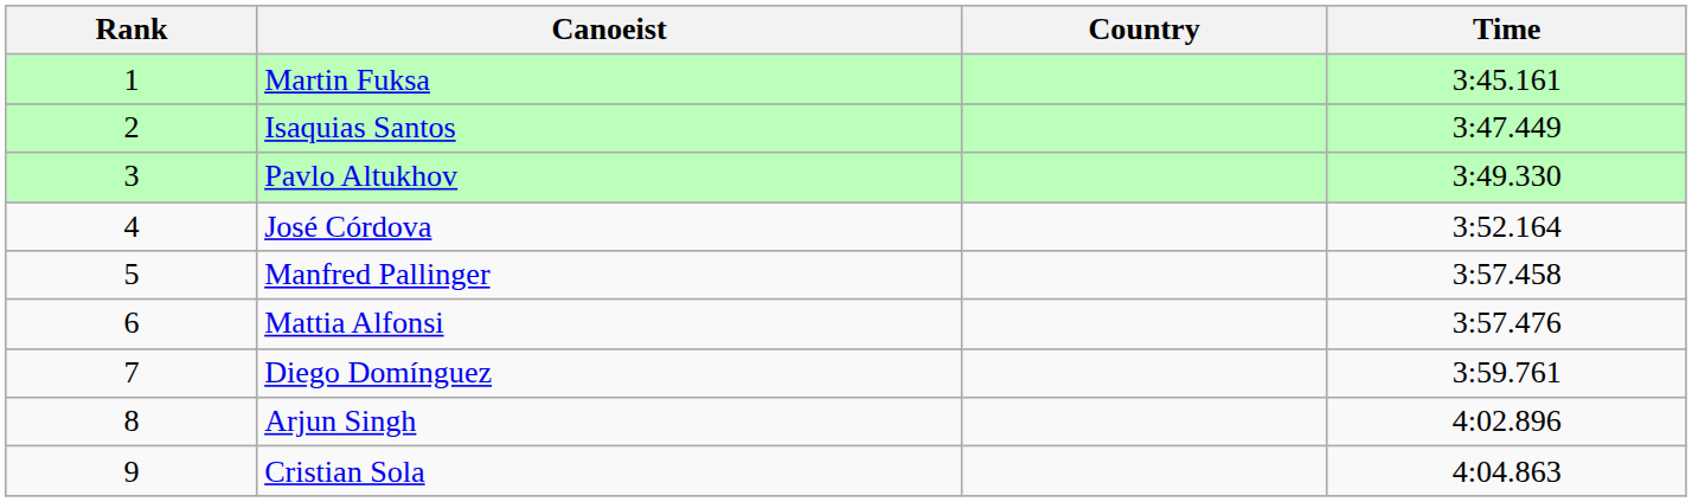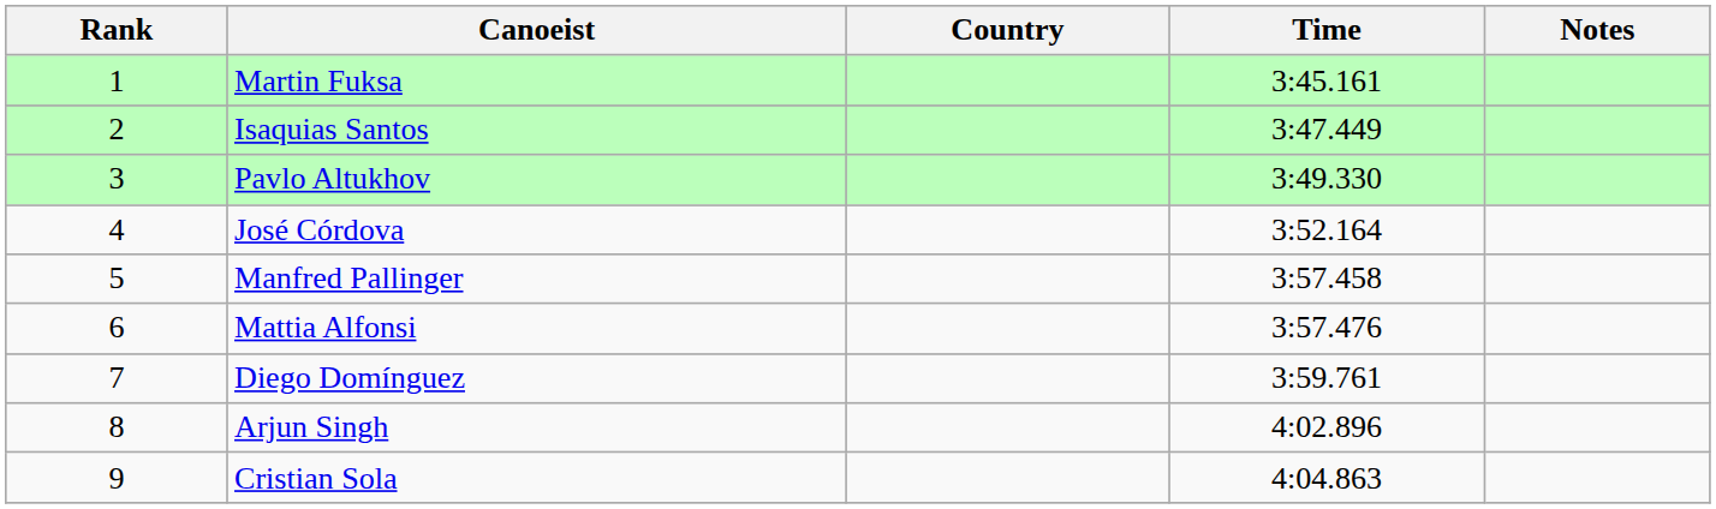+ column: Notes
